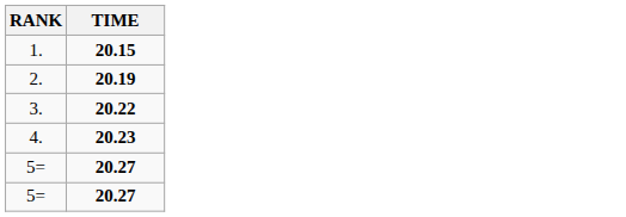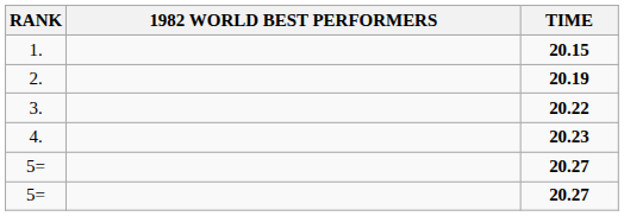+ column: 1982 WORLD BEST PERFORMERS
